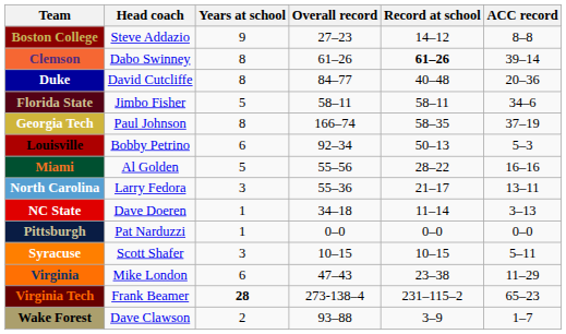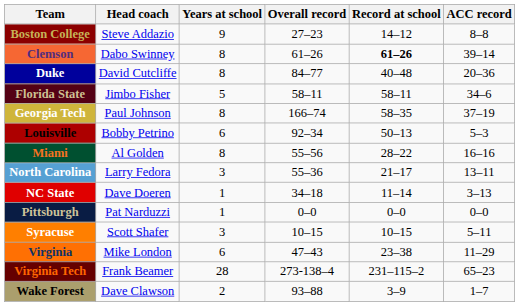Miami | Years at school: 5 -> 8
Virginia Tech | Years at school: bold -> normal
